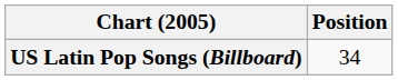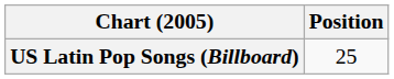US Latin Pop Songs (Billboard) | Position: 34 -> 25
